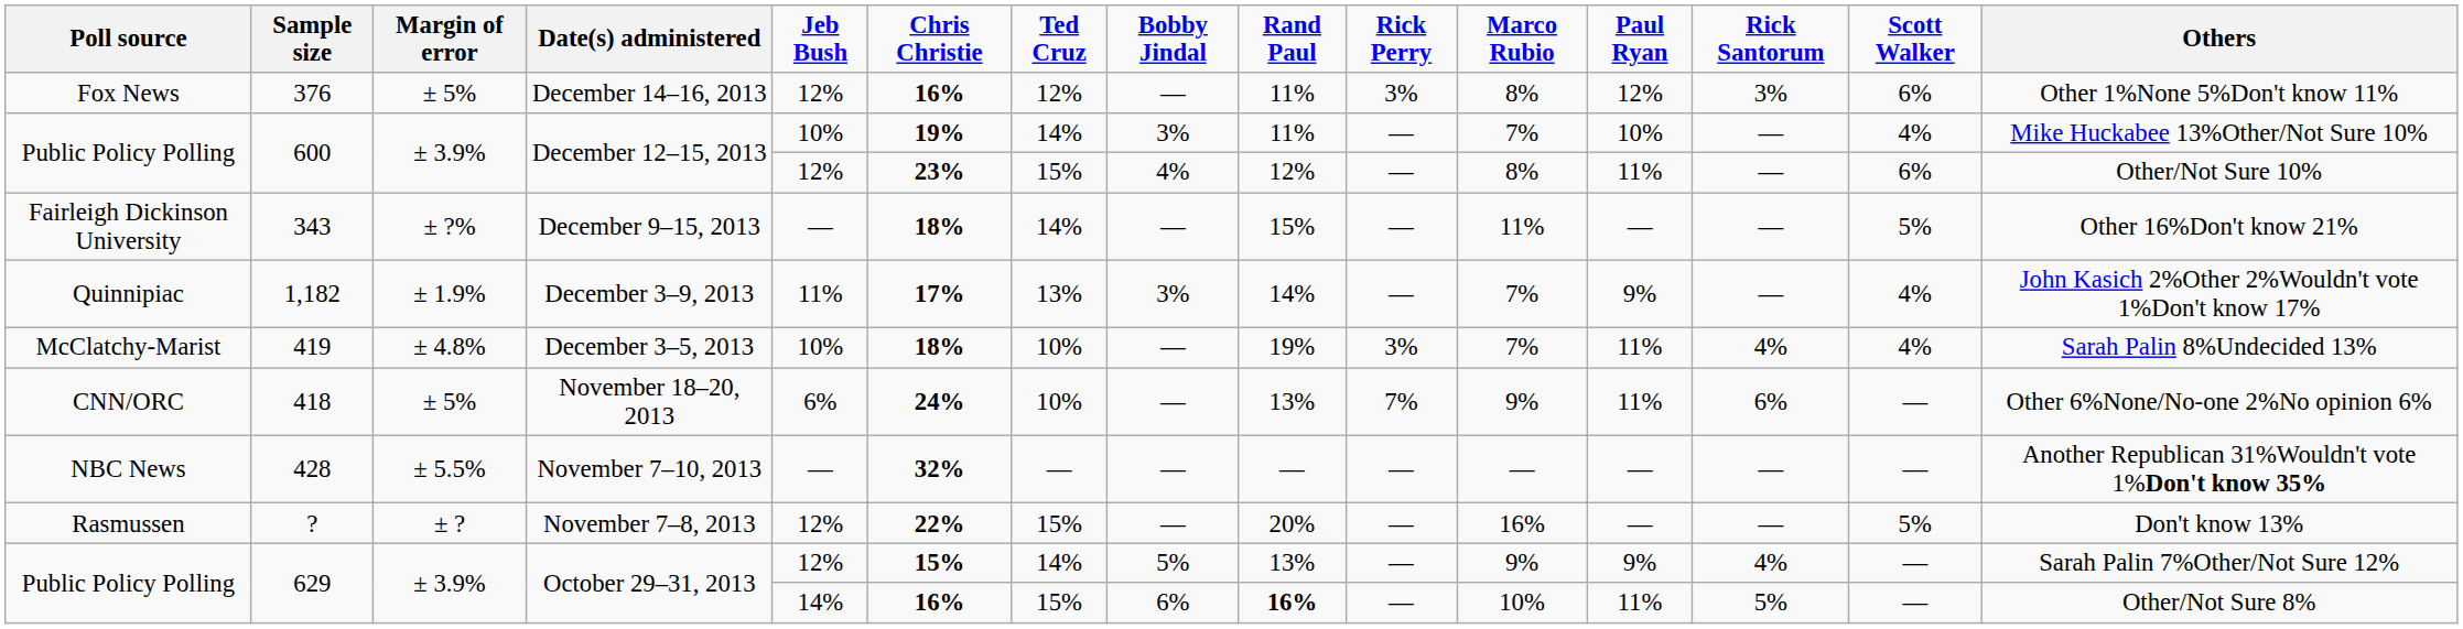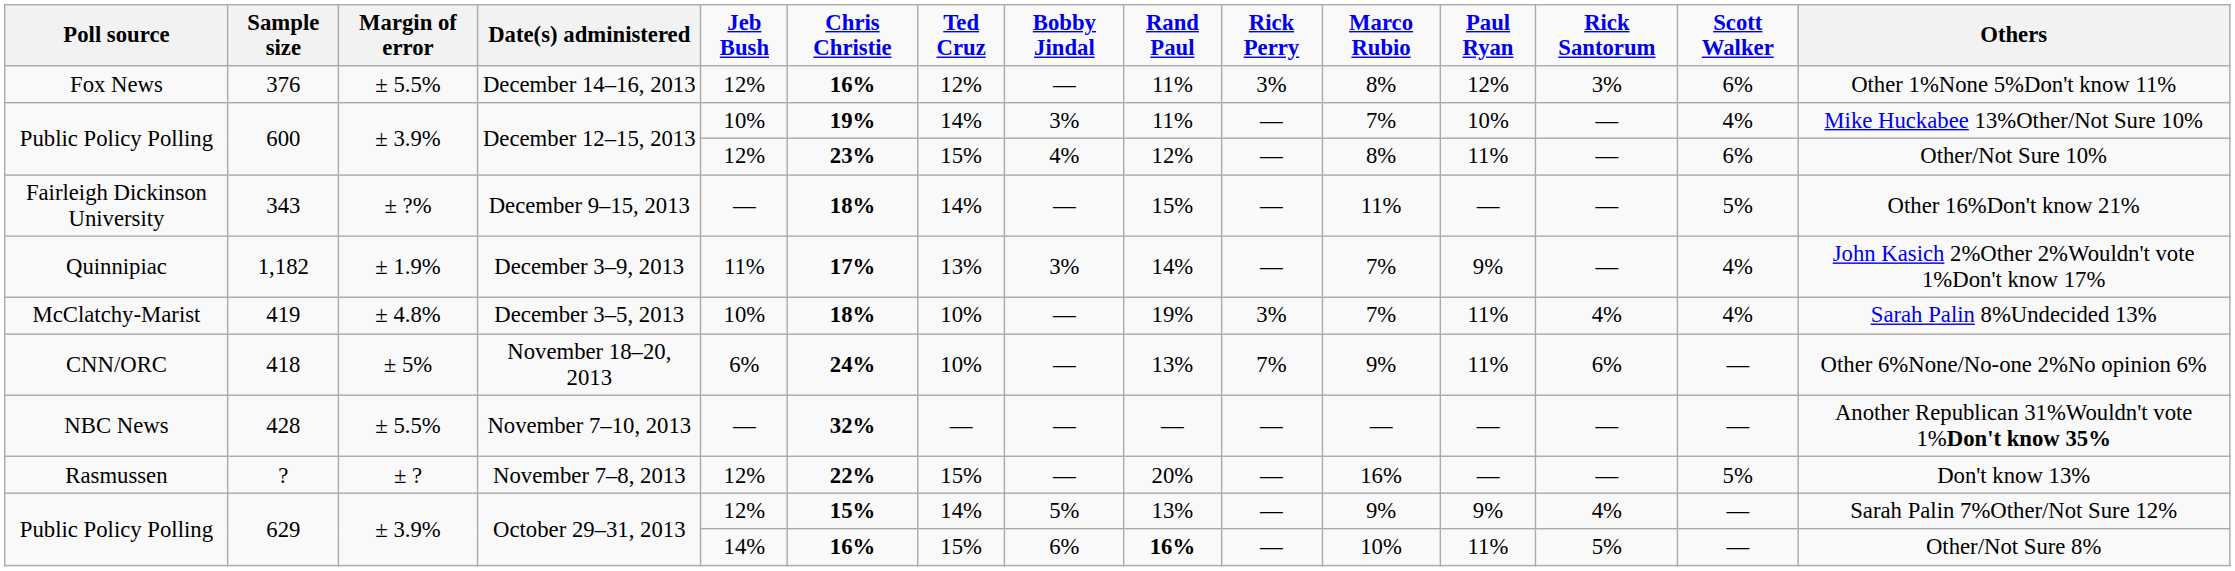376 | Margin of error: ± 5% -> ± 5.5%
